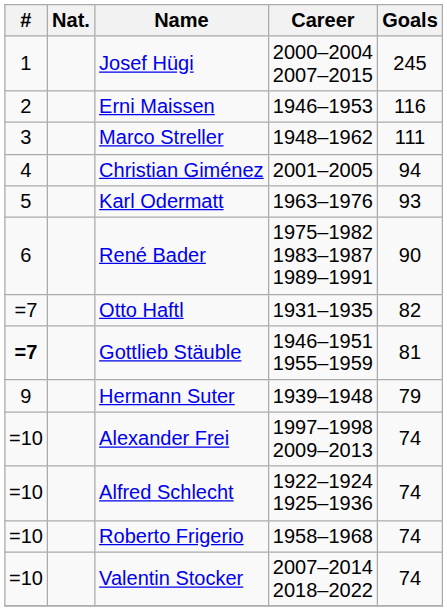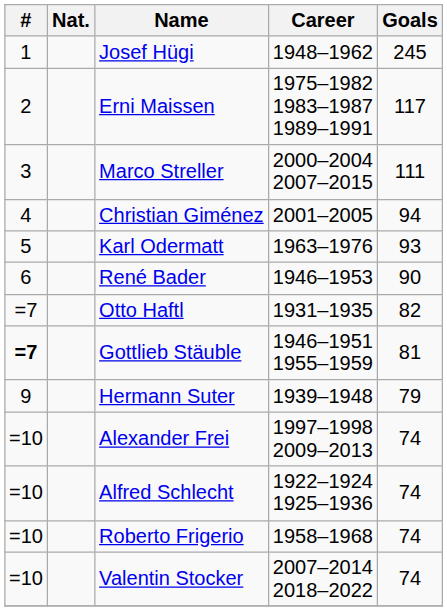Josef Hügi | Career: 2000–2004 2007–2015 -> 1948–1962
Erni Maissen | Career: 1946–1953 -> 1975–1982 1983–1987 1989–1991
Erni Maissen | Goals: 116 -> 117
Marco Streller | Career: 1948–1962 -> 2000–2004 2007–2015
René Bader | Career: 1975–1982 1983–1987 1989–1991 -> 1946–1953
